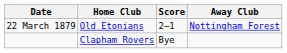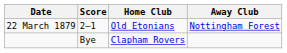columns swapped: Home Club <-> Score
